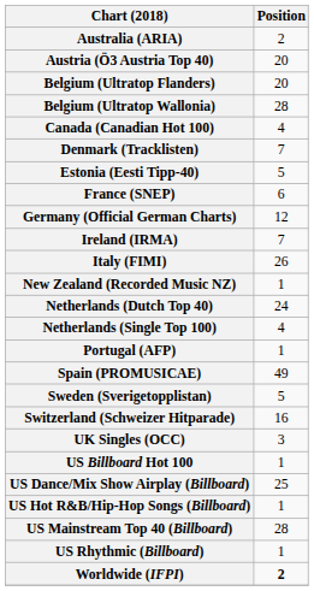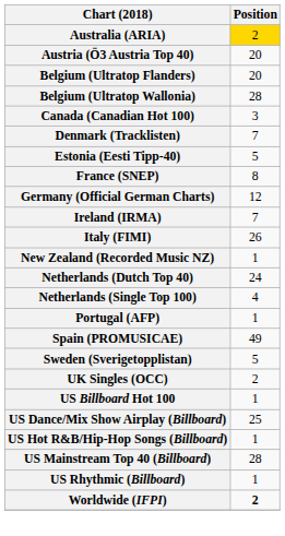Australia (ARIA) | Position: no background -> gold background
Canada (Canadian Hot 100) | Position: 4 -> 3
France (SNEP) | Position: 6 -> 8
- row: Switzerland (Schweizer Hitparade) | 16
UK Singles (OCC) | Position: 3 -> 2
